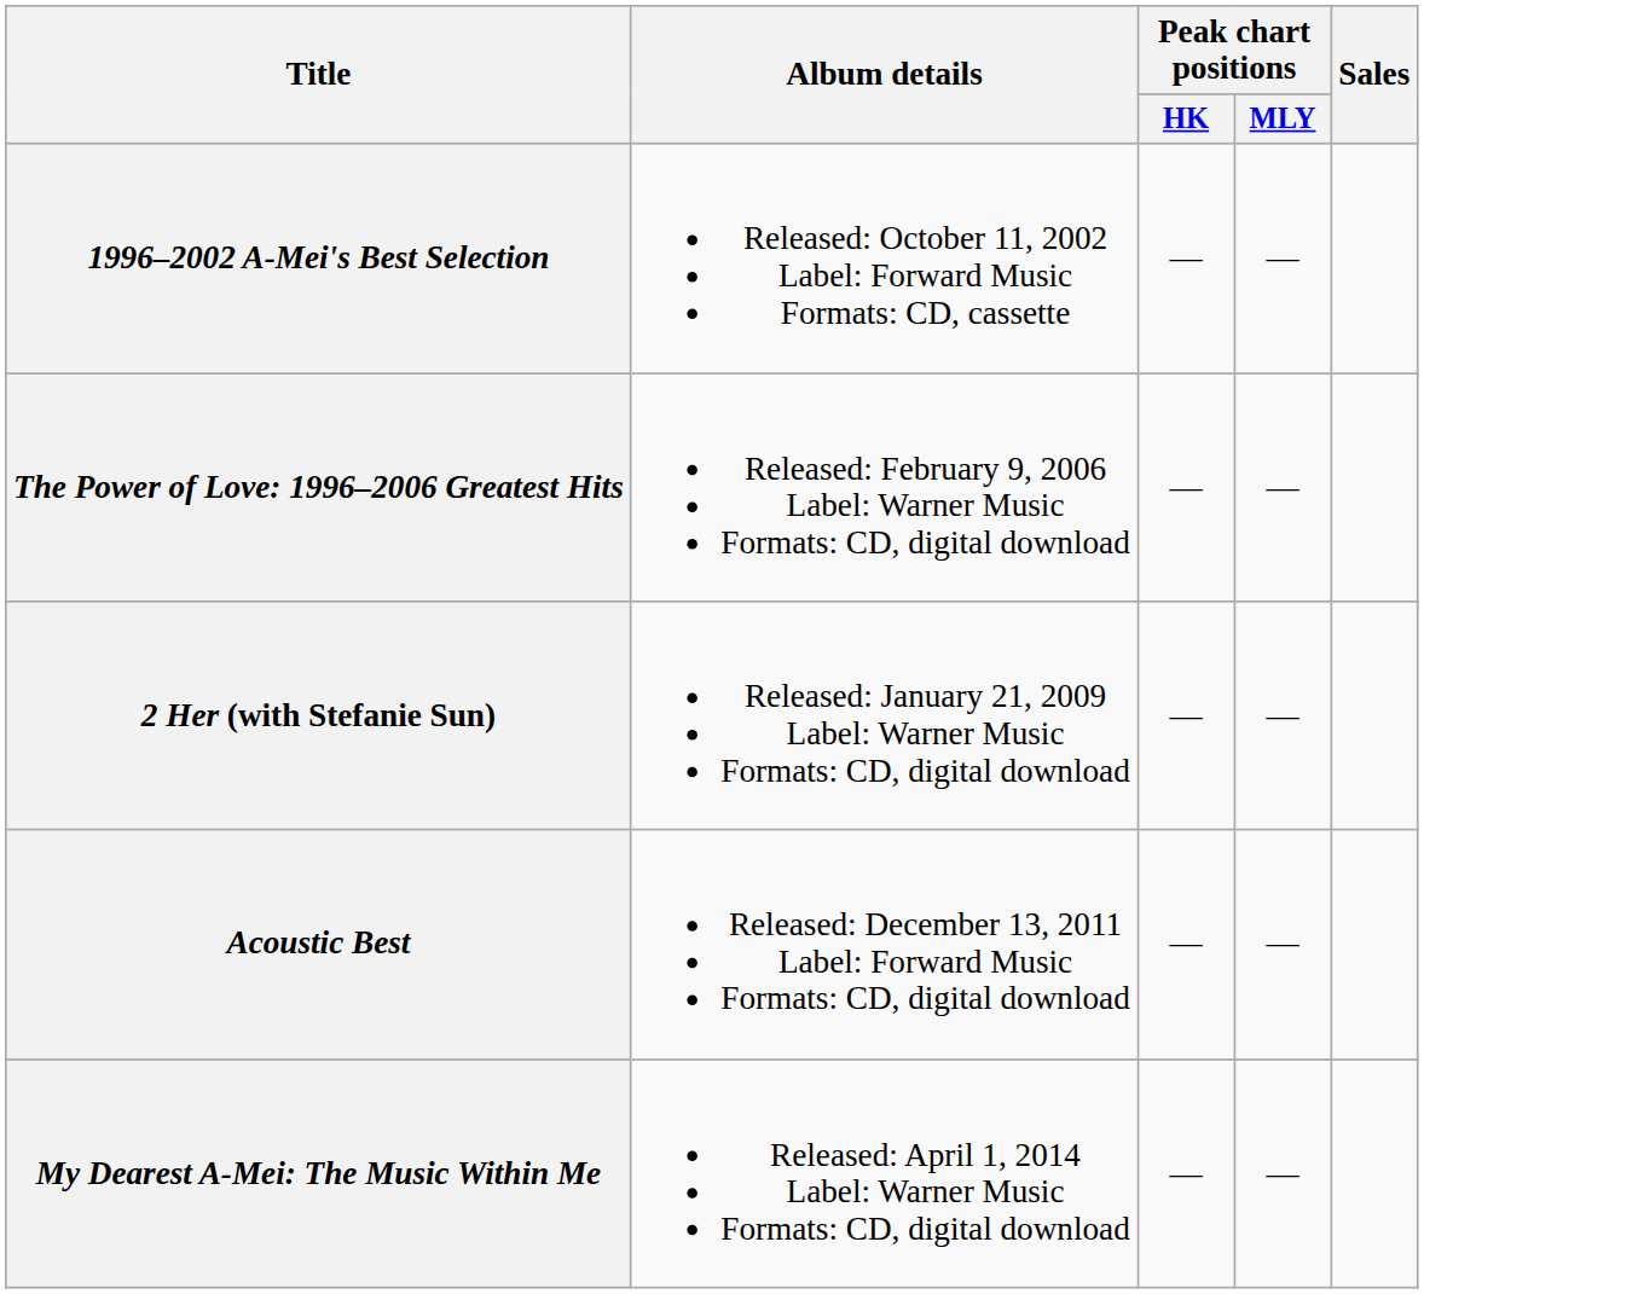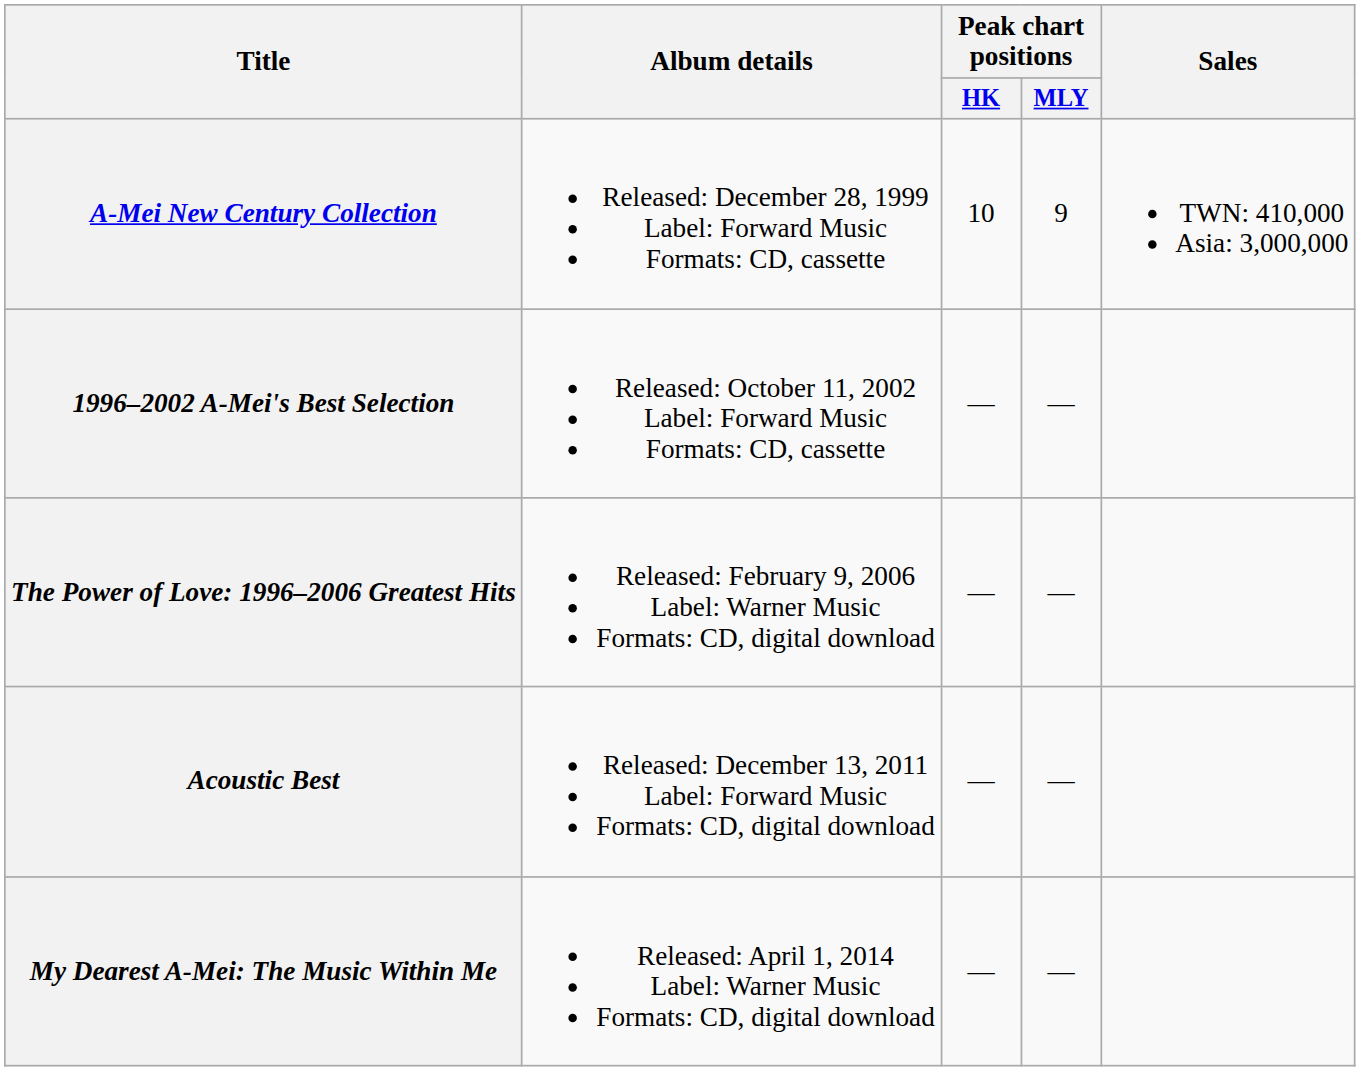+ row: A-Mei New Century Collection | Released: December 28, 1999 Label: Forward Music Formats: CD, cassette | 10 | 9 | TWN: 410,000 Asia: 3,000,000
- row: 2 Her (with Stefanie Sun) | Released: January 21, 2009 Label: Warner Music Formats: CD, digital download | — | —
